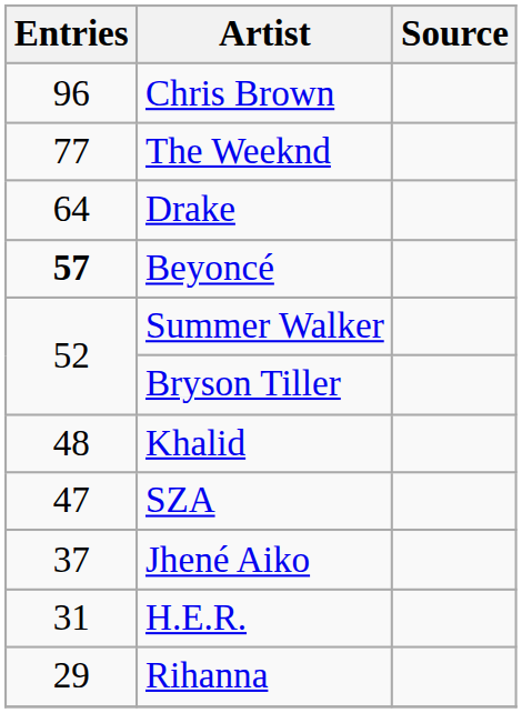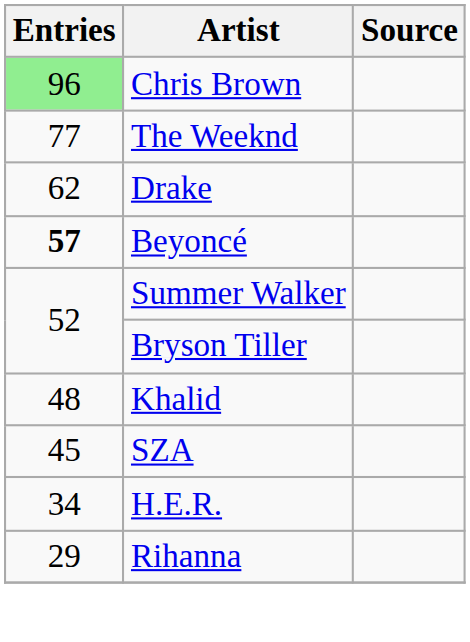Chris Brown | Entries: no background -> lightgreen background
Drake | Entries: 64 -> 62
SZA | Entries: 47 -> 45
- row: 37 | Jhené Aiko
H.E.R. | Entries: 31 -> 34
